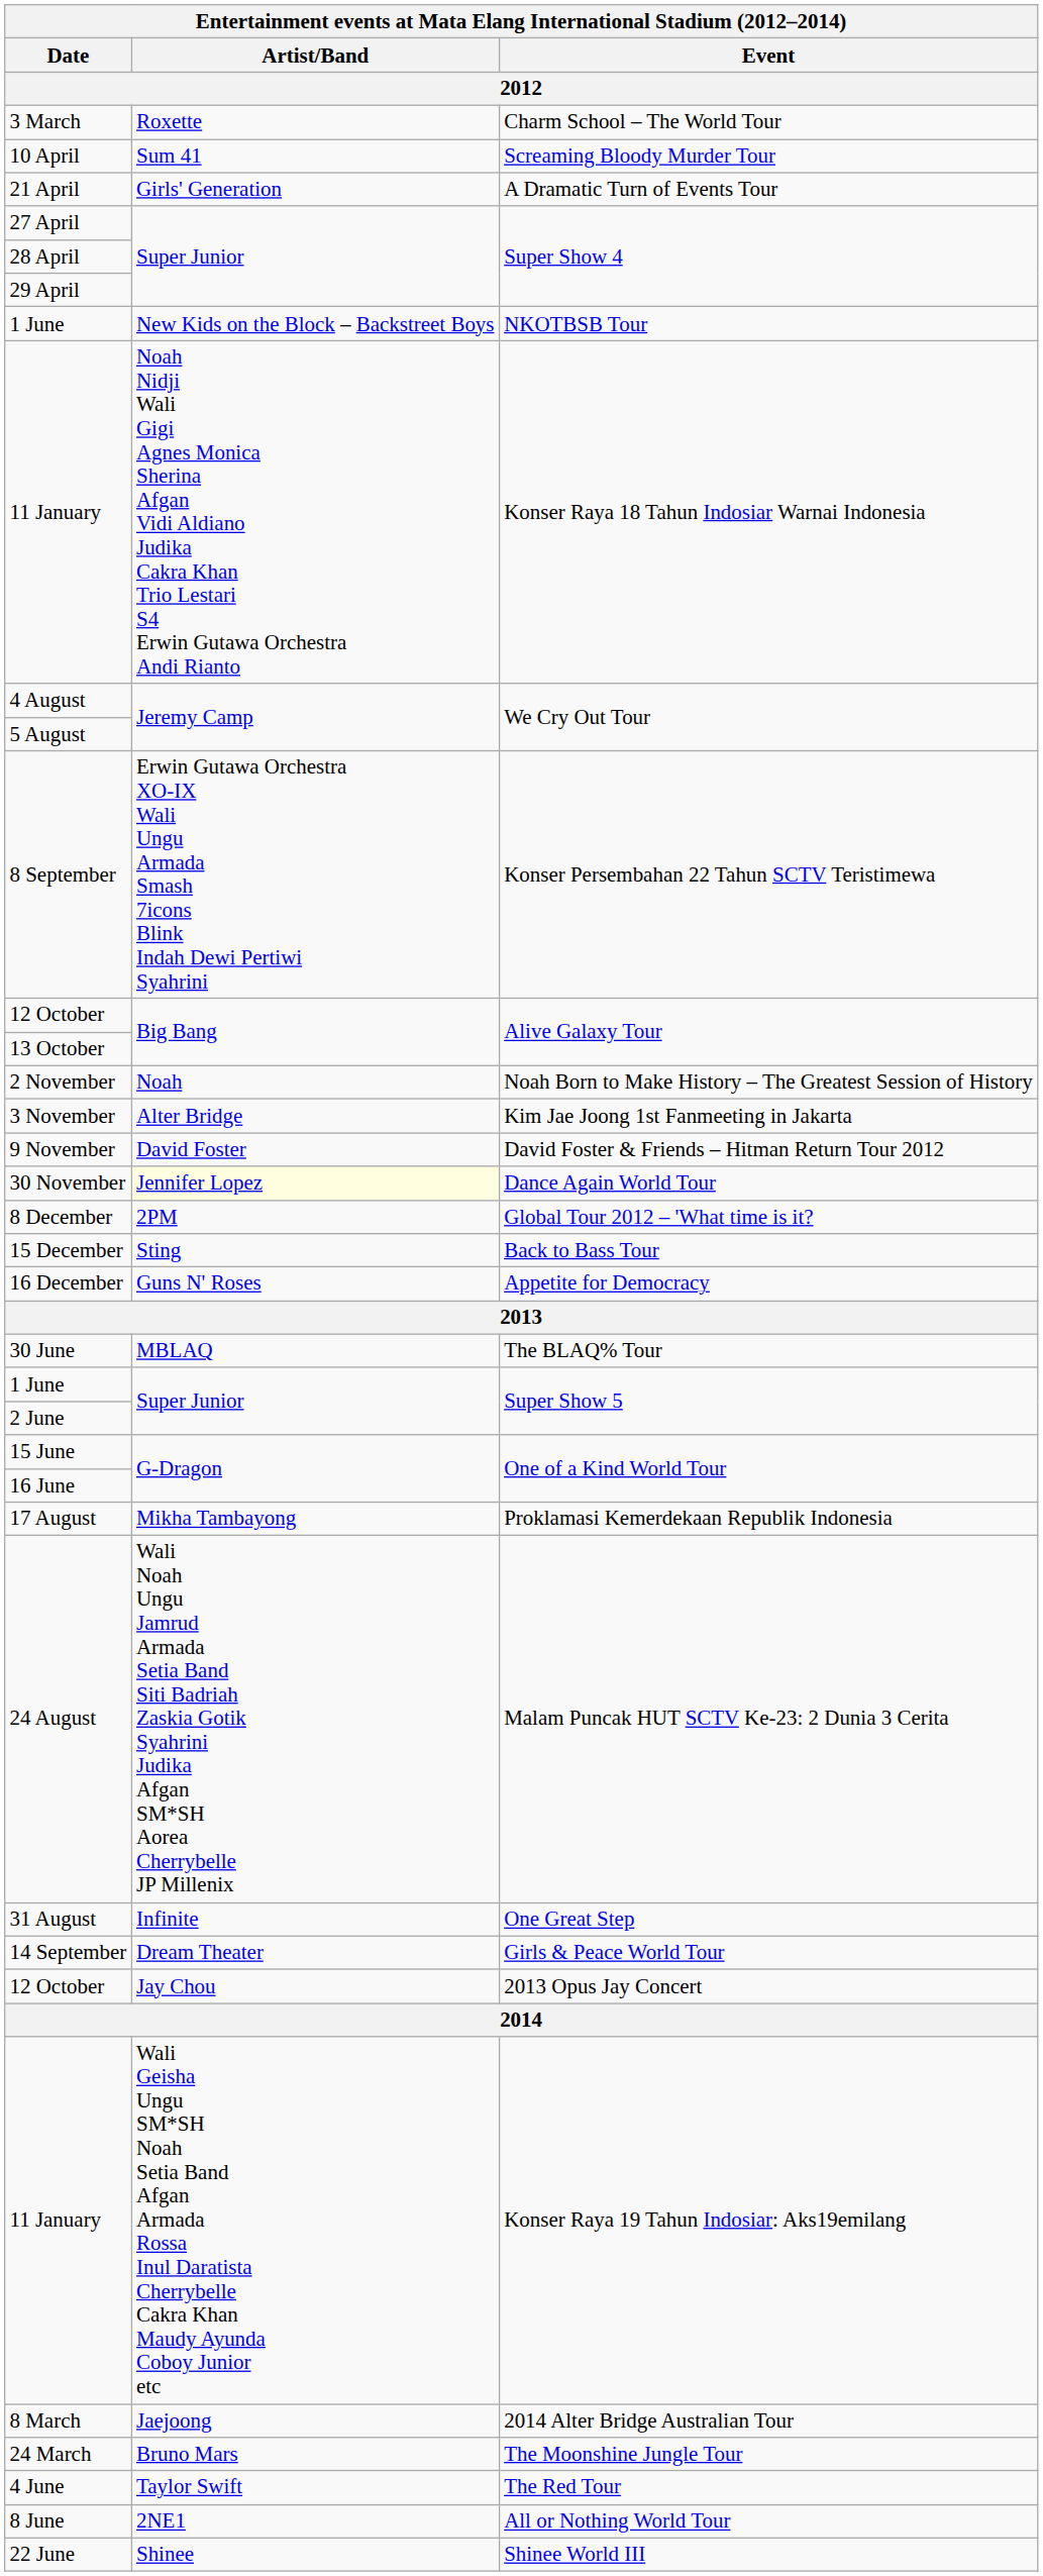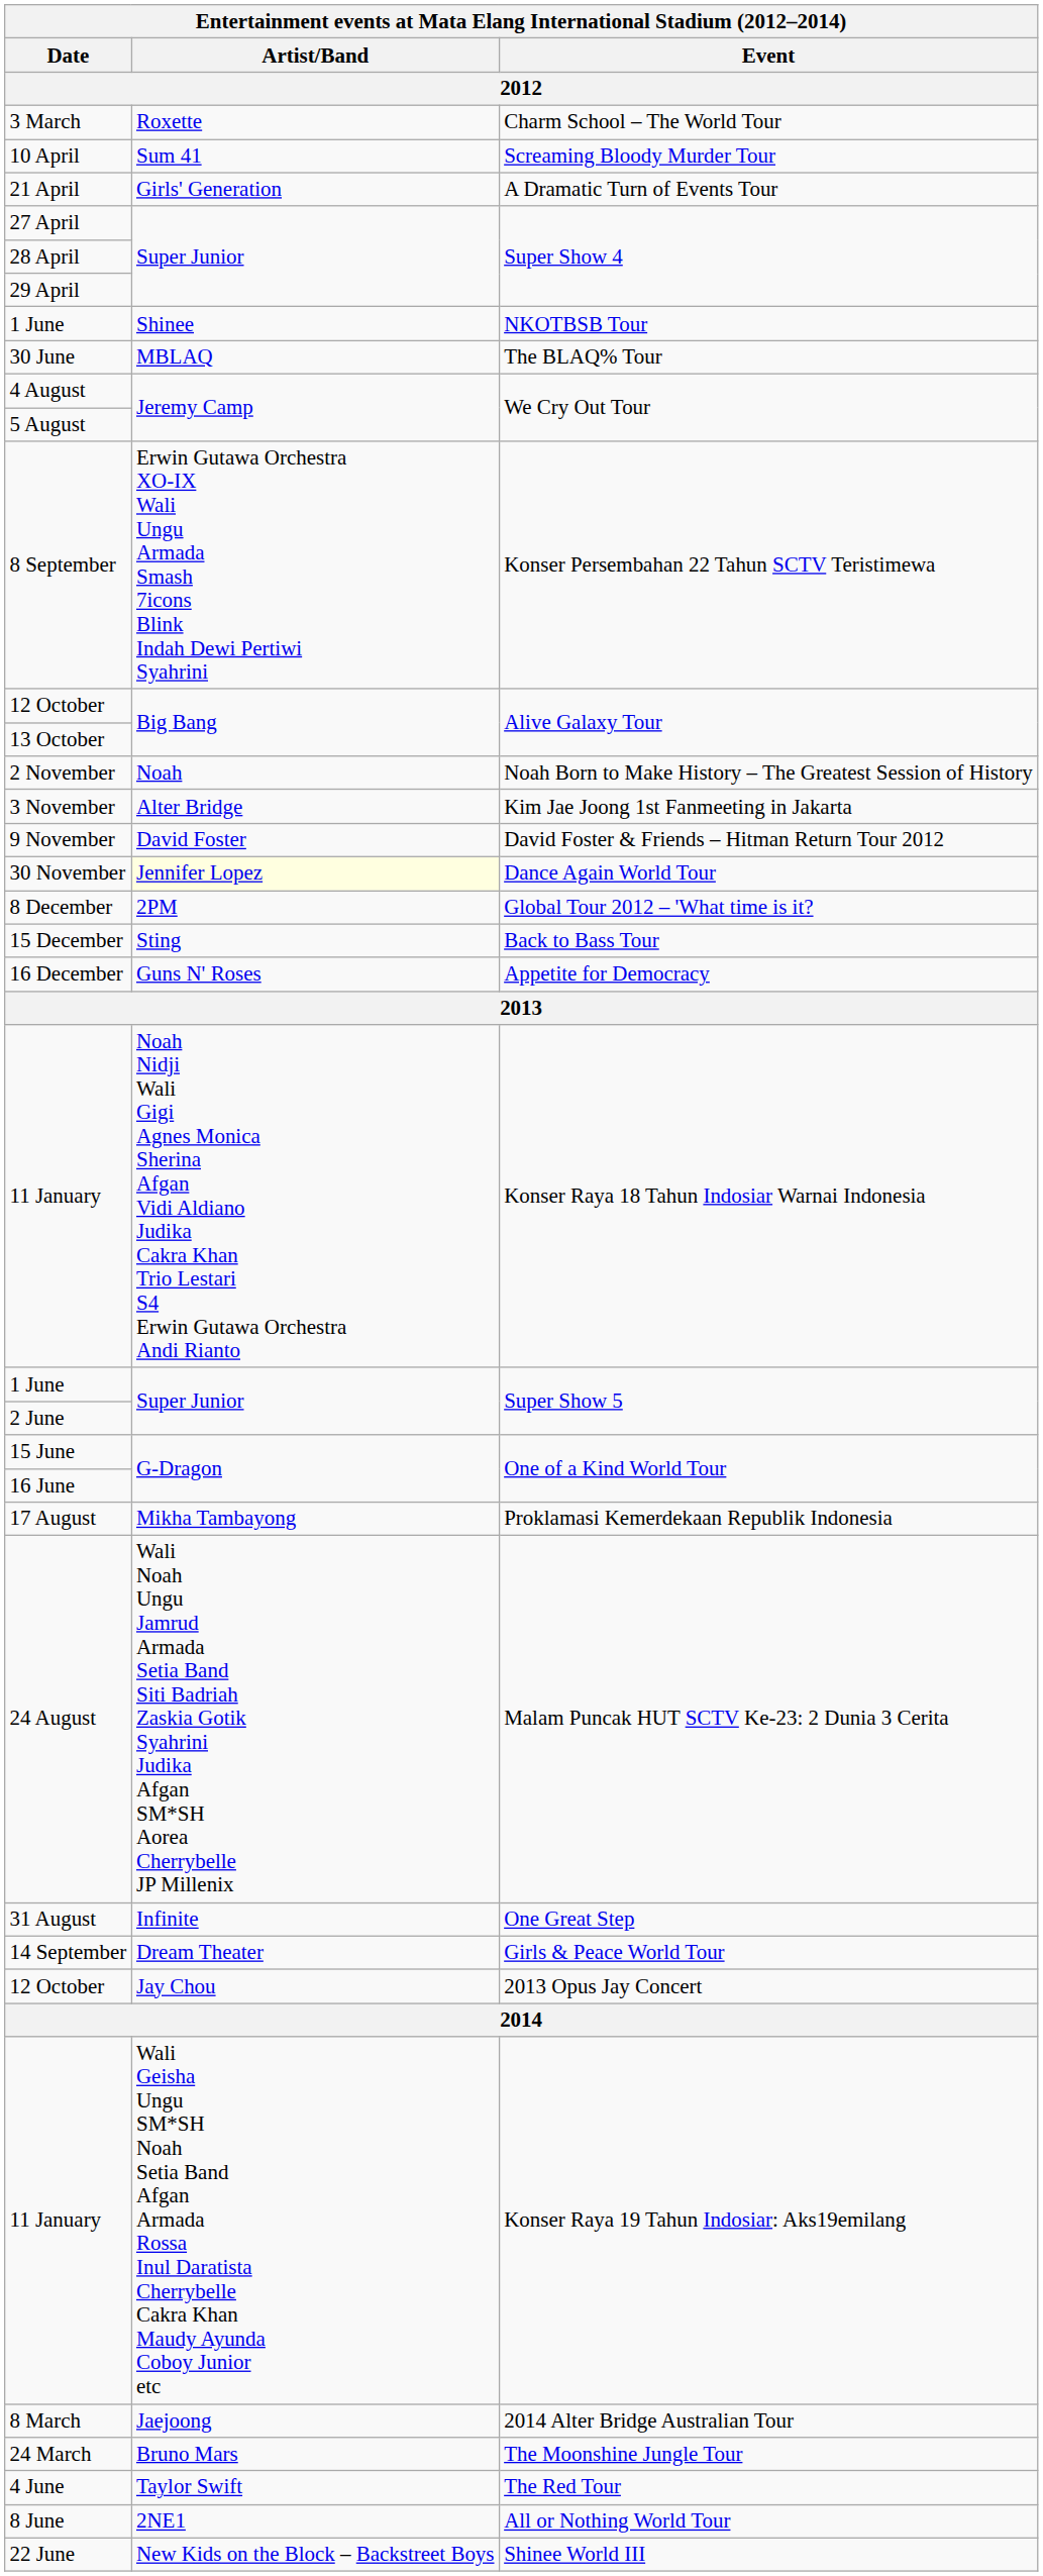1 June / NKOTBSB Tour | Artist/Band: New Kids on the Block – Backstreet Boys -> Shinee
rows swapped: 30 June <-> 11 January / Konser Raya 18 Tahun Indosiar Warnai Indonesia
22 June | Artist/Band: Shinee -> New Kids on the Block – Backstreet Boys
